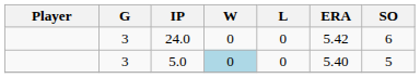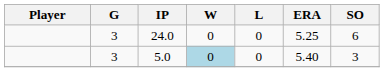24.0 | ERA: 5.42 -> 5.25
5.0 | SO: 5 -> 3
